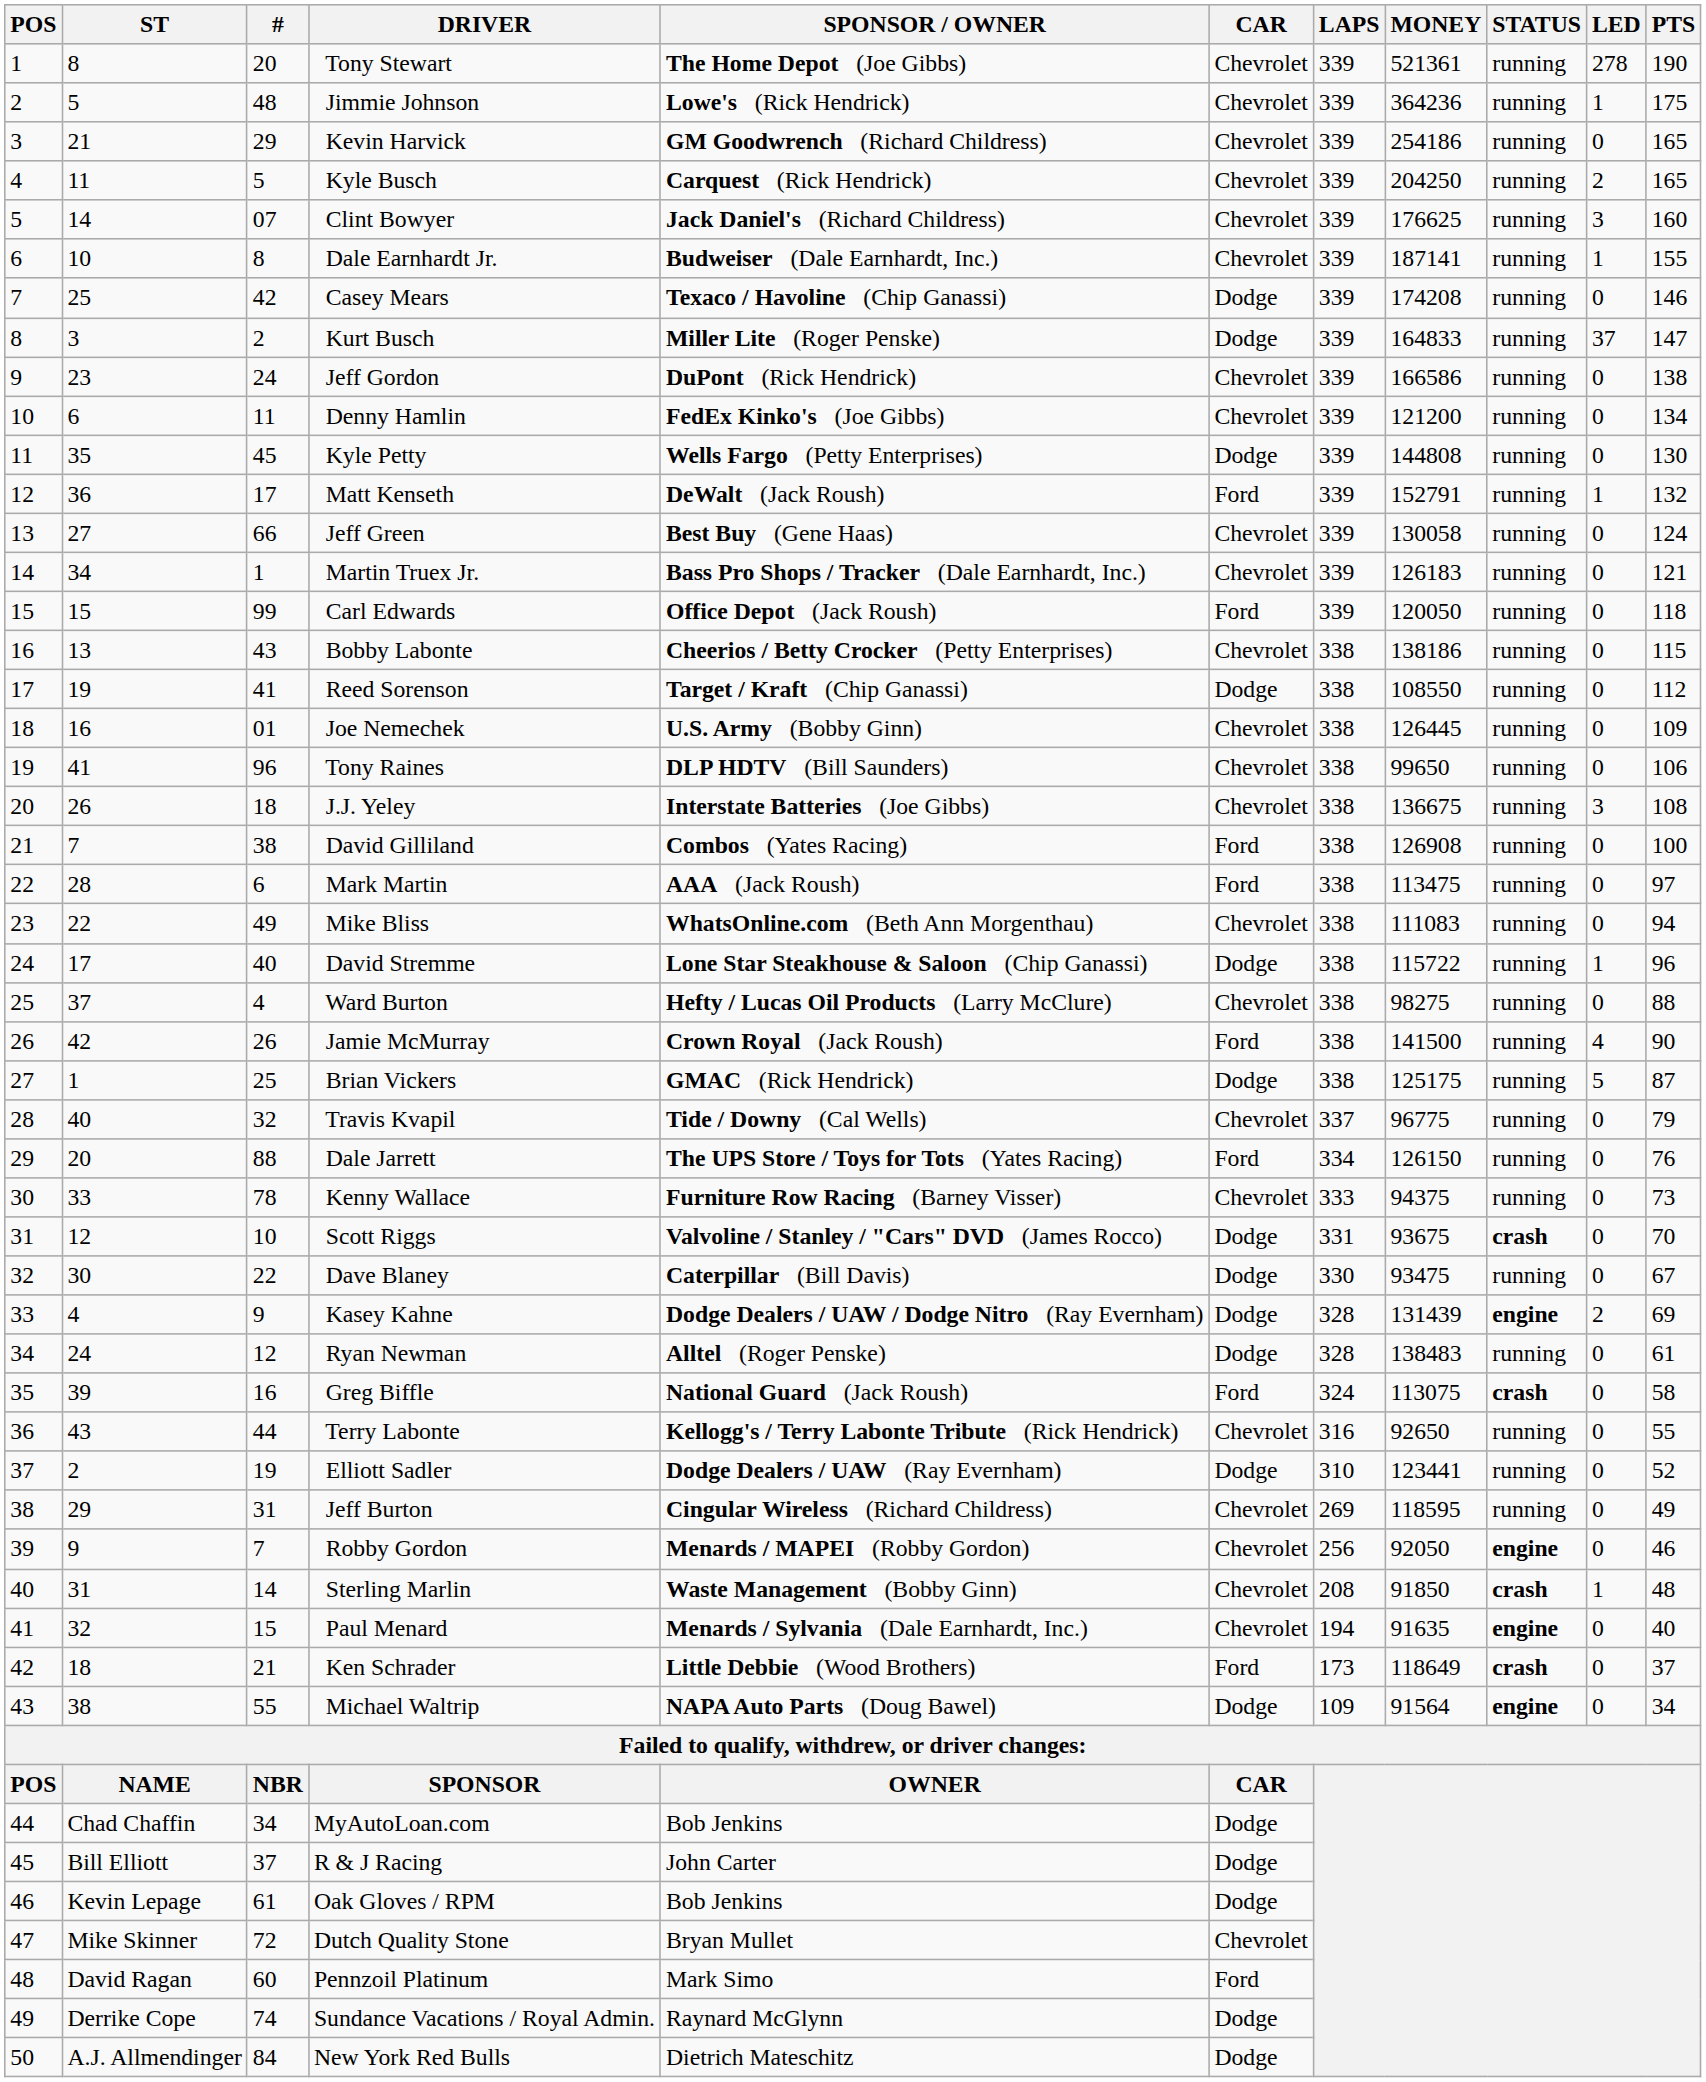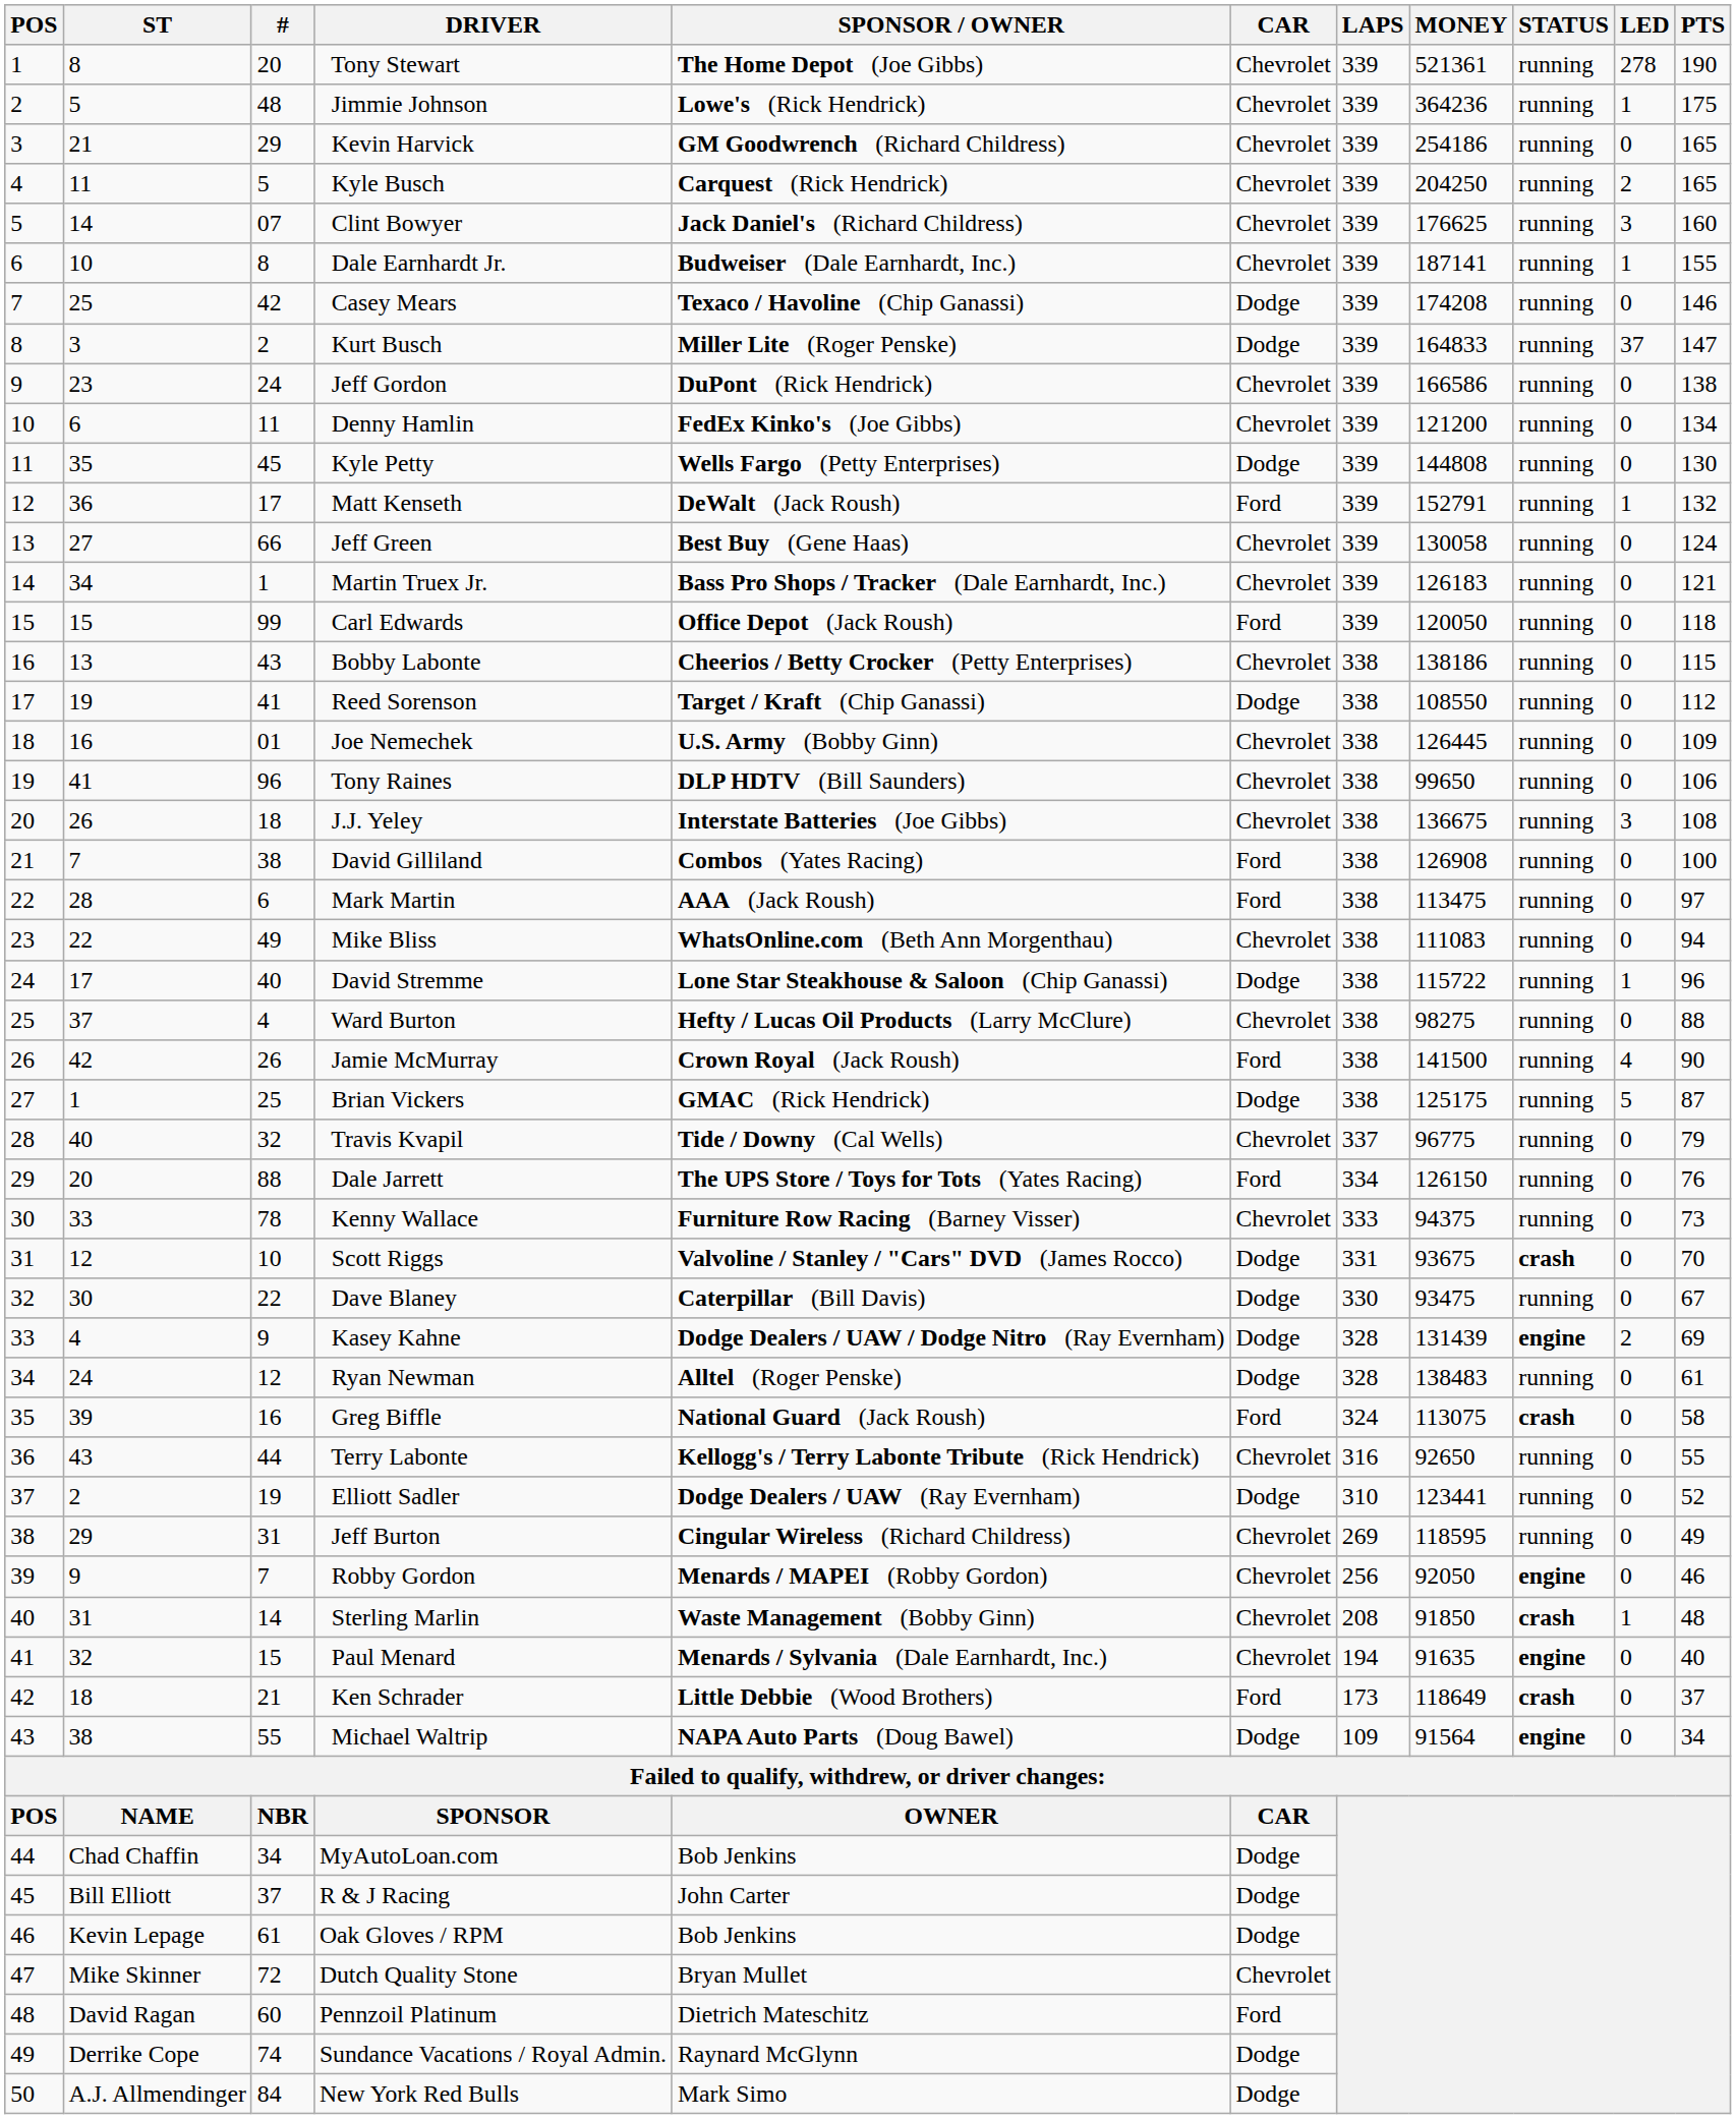Pennzoil Platinum | SPONSOR / OWNER: Mark Simo -> Dietrich Mateschitz
New York Red Bulls | SPONSOR / OWNER: Dietrich Mateschitz -> Mark Simo
